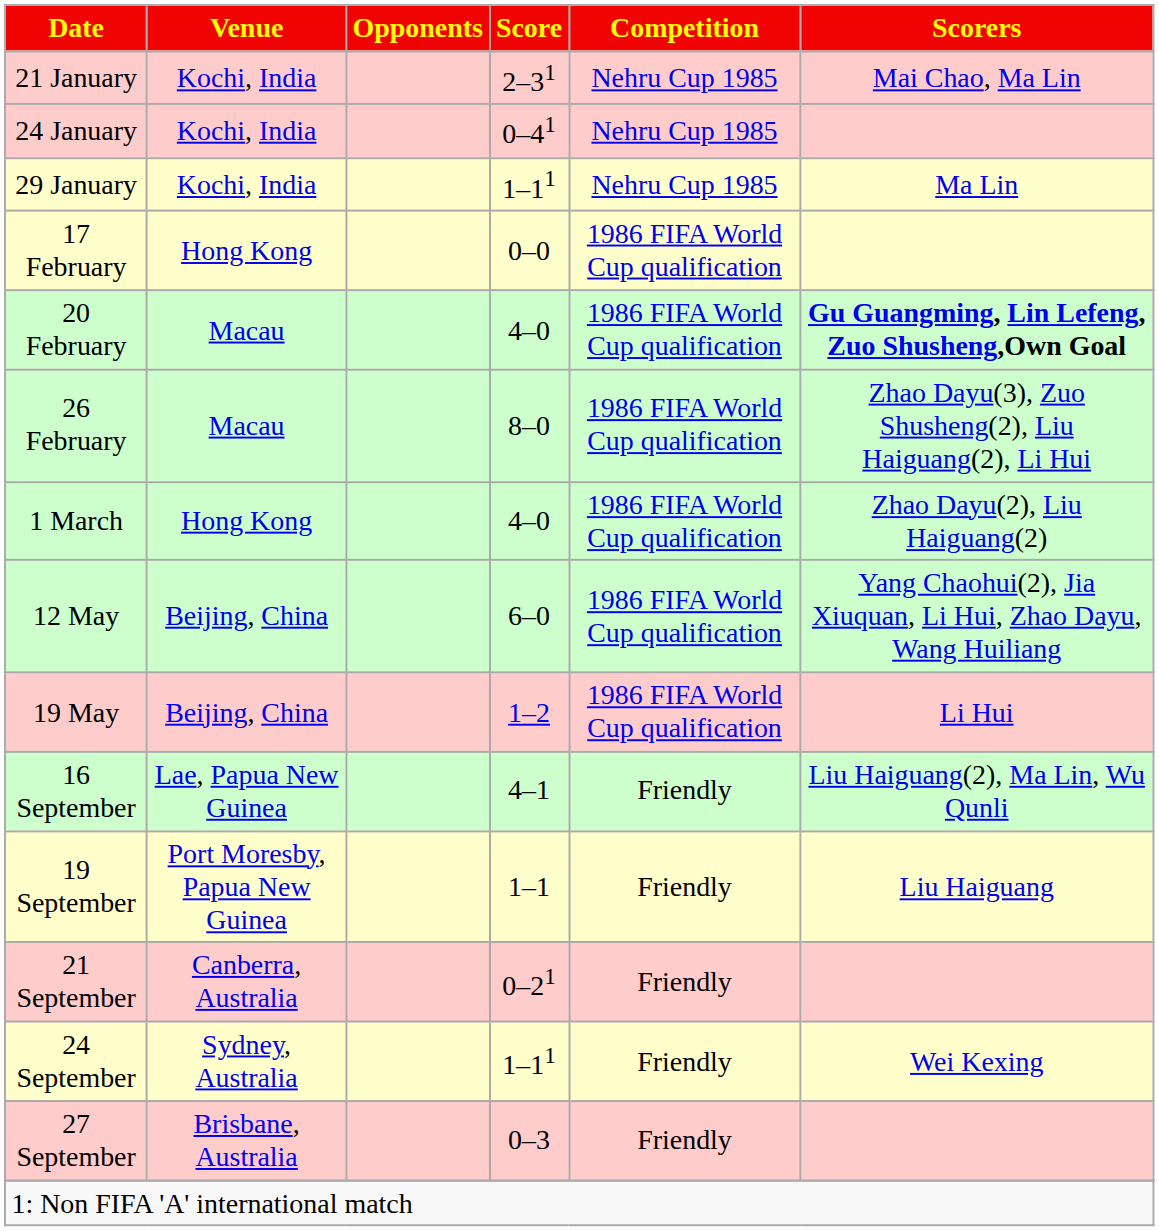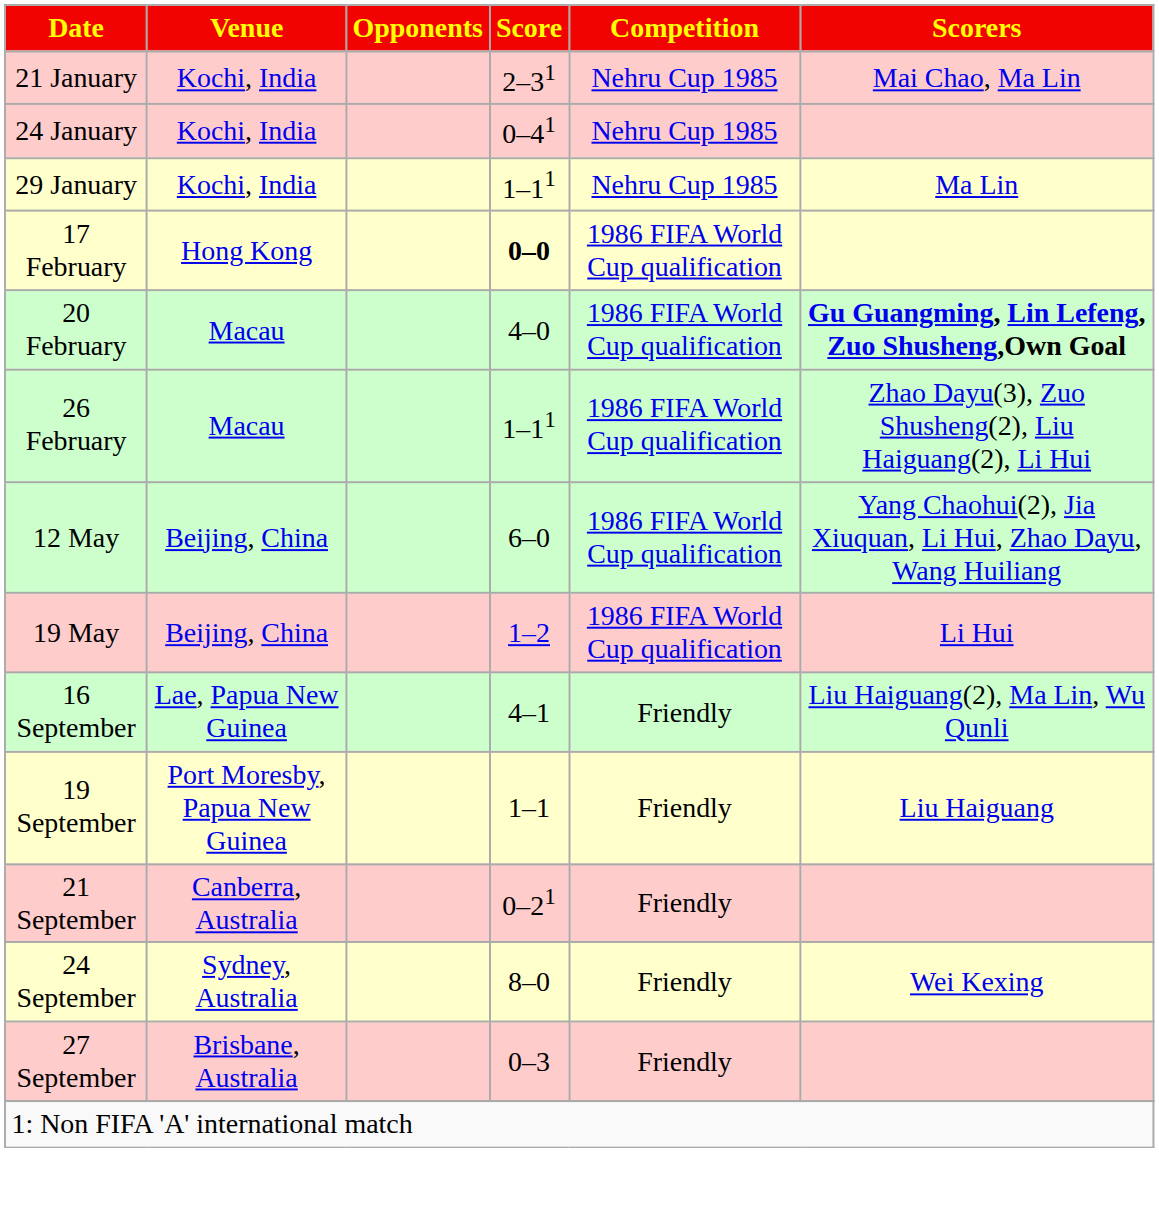17 February | Score: normal -> bold
26 February | Score: 8–0 -> 1–11
- row: 1 March | Hong Kong | 4–0 | 1986 FIFA World Cup qualification | Zhao Dayu(2), Liu Haiguang(2)
24 September | Score: 1–11 -> 8–0
